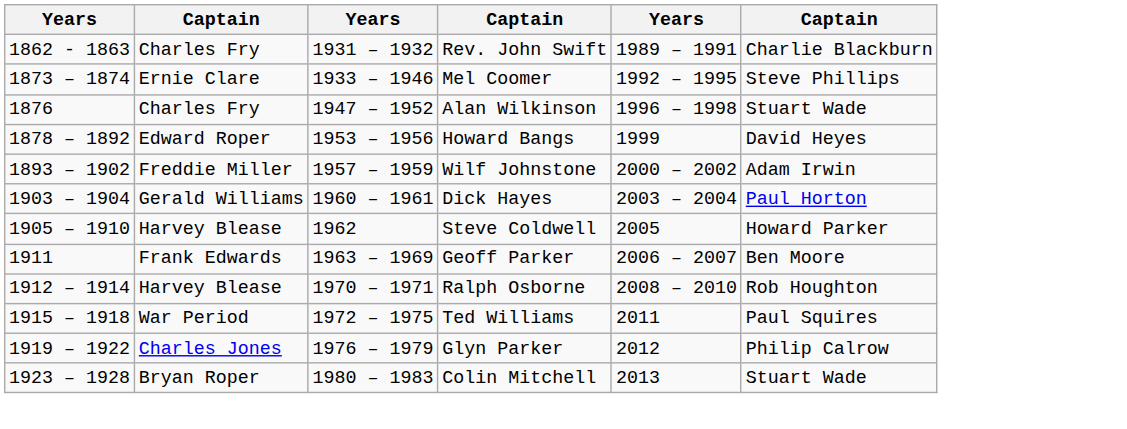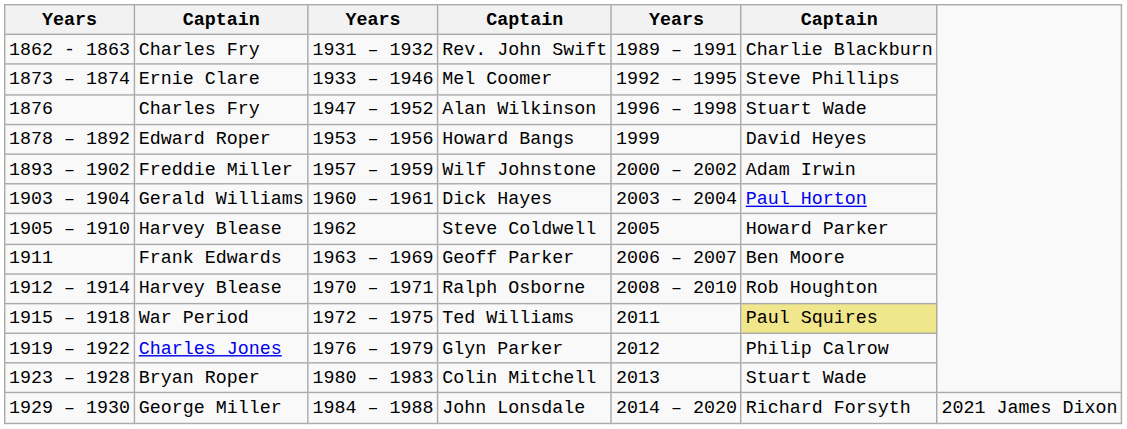Ted Williams | column 6: no background -> khaki background
+ row: 1929 – 1930 | George Miller | 1984 – 1988 | John Lonsdale | 2014 – 2020 | Richard Forsyth | 2021 James Dixon
